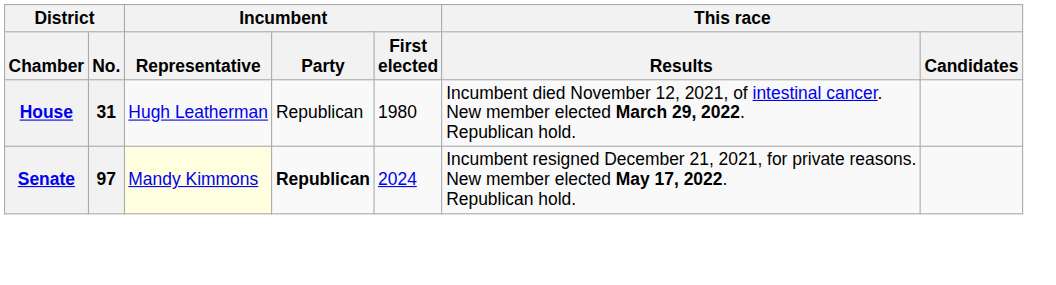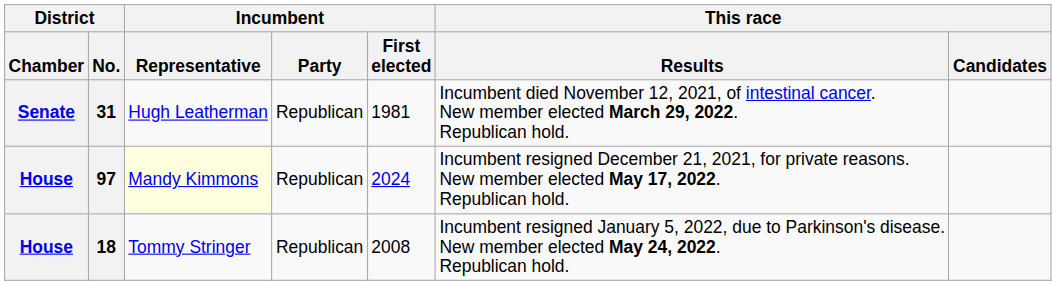31 | District / Chamber: House -> Senate
31 | Incumbent / First elected: 1980 -> 1981
97 | District / Chamber: Senate -> House
97 | Incumbent / Party: bold -> normal
+ row: House | 18 | Tommy Stringer | Republican | 2008 | Incumbent resigned January 5, 2022, due to Parkinson's disease. New member elected May 24, 2022. Republican hold.
